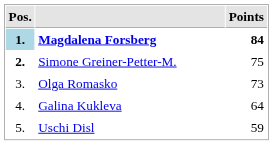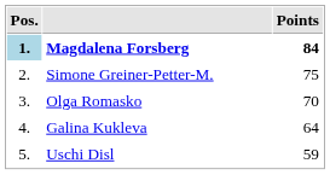Simone Greiner-Petter-M. | Pos.: bold -> normal
Olga Romasko | Points: 73 -> 70
